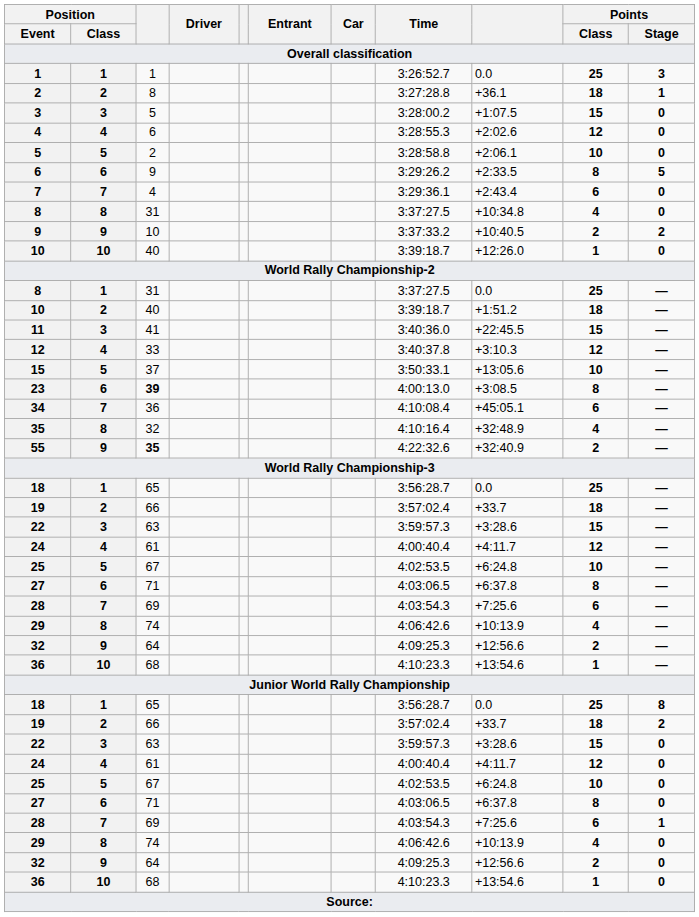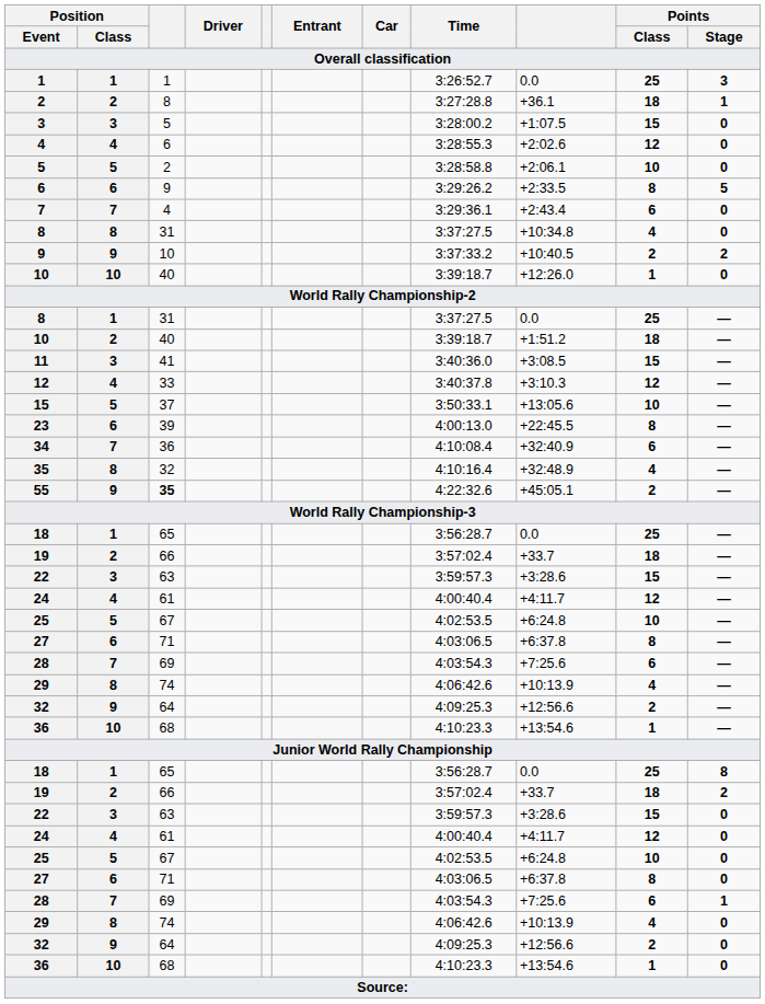11 | column 9: +22:45.5 -> +3:08.5
23 | column 3: bold -> normal
23 | column 9: +3:08.5 -> +22:45.5
34 | column 9: +45:05.1 -> +32:40.9
55 | column 9: +32:40.9 -> +45:05.1
